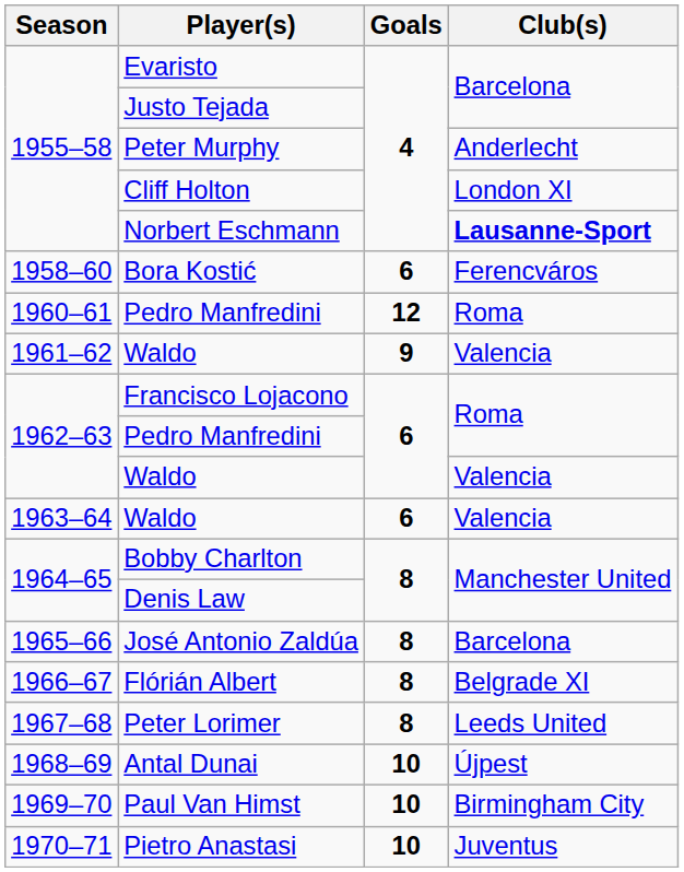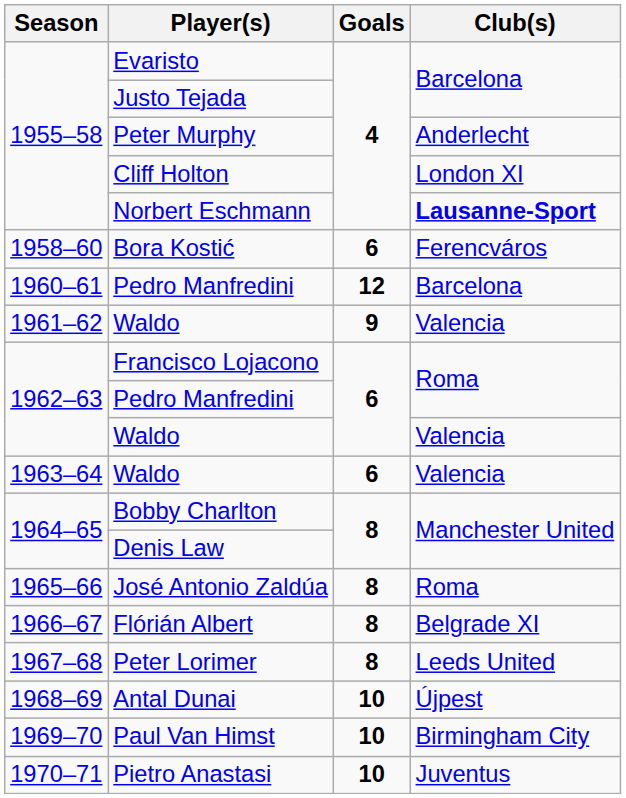1960–61 / Pedro Manfredini | Club(s): Roma -> Barcelona
José Antonio Zaldúa | Club(s): Barcelona -> Roma
